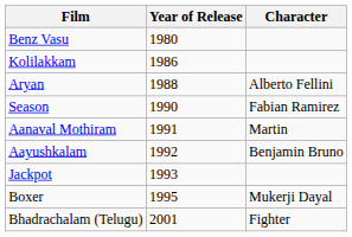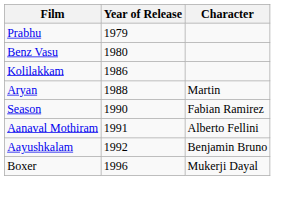+ row: Prabhu | 1979
Aryan | Character: Alberto Fellini -> Martin
Aanaval Mothiram | Character: Martin -> Alberto Fellini
- row: Jackpot | 1993
Boxer | Year of Release: 1995 -> 1996
- row: Bhadrachalam (Telugu) | 2001 | Fighter
